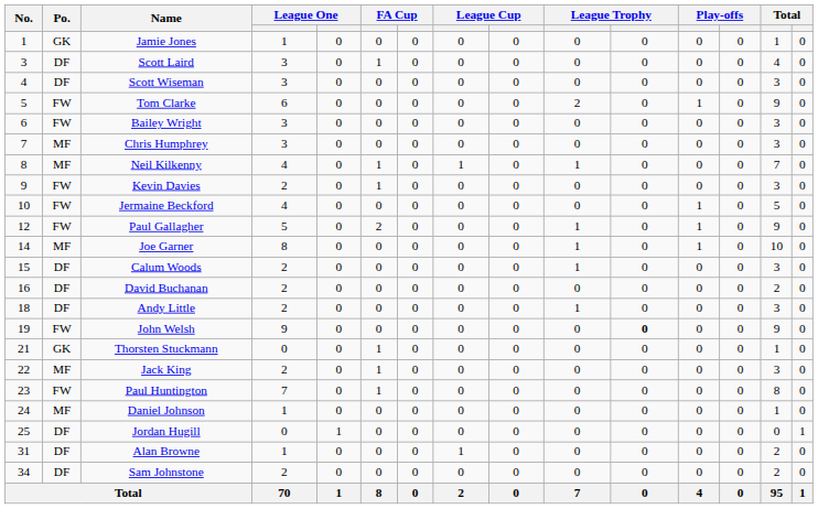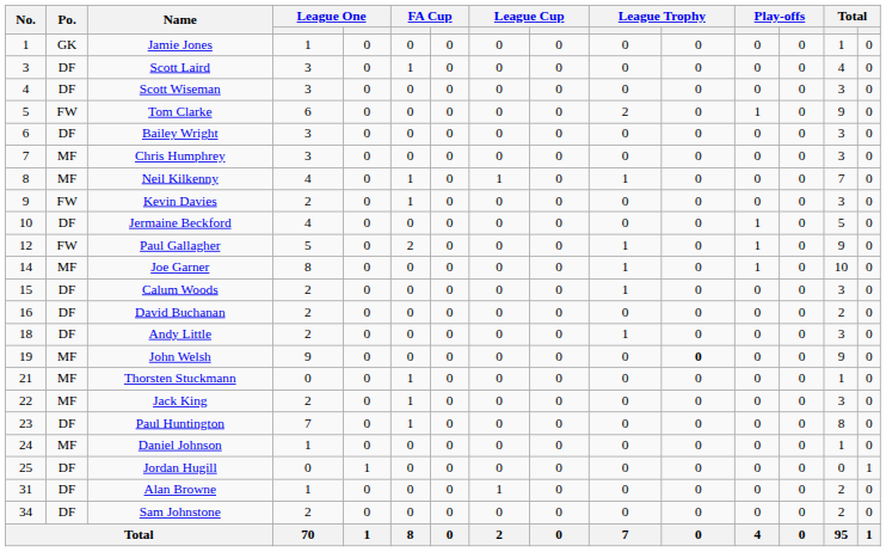Bailey Wright | Po.: FW -> DF
Jermaine Beckford | Po.: FW -> DF
John Welsh | Po.: FW -> MF
Thorsten Stuckmann | Po.: GK -> MF
Paul Huntington | Po.: FW -> DF
